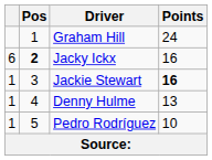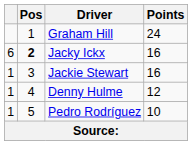Jackie Stewart | Points: bold -> normal
Denny Hulme | Points: 13 -> 12
